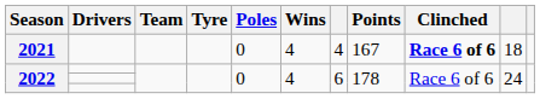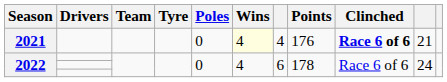2021 | Wins: no background -> lightyellow background
2021 | Points: 167 -> 176
2021 | column 10: 18 -> 21
